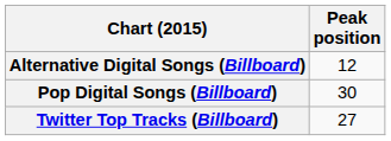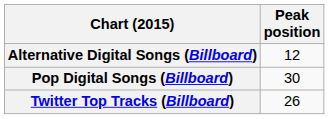Twitter Top Tracks (Billboard) | Peak position: 27 -> 26
